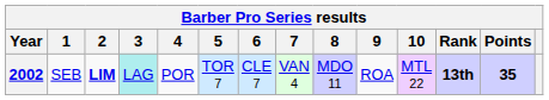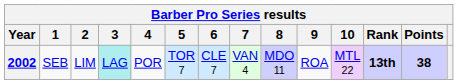2002 | 2: bold -> normal
2002 | Points: 35 -> 38
